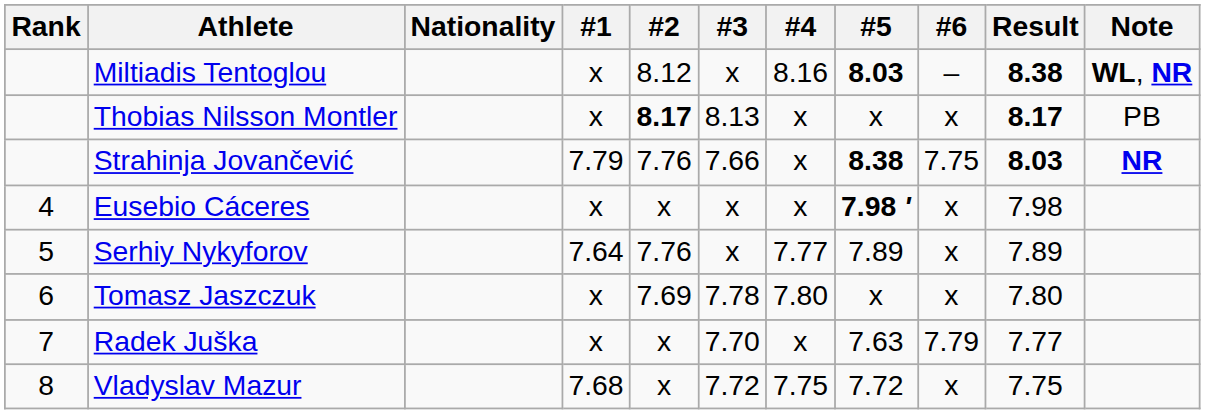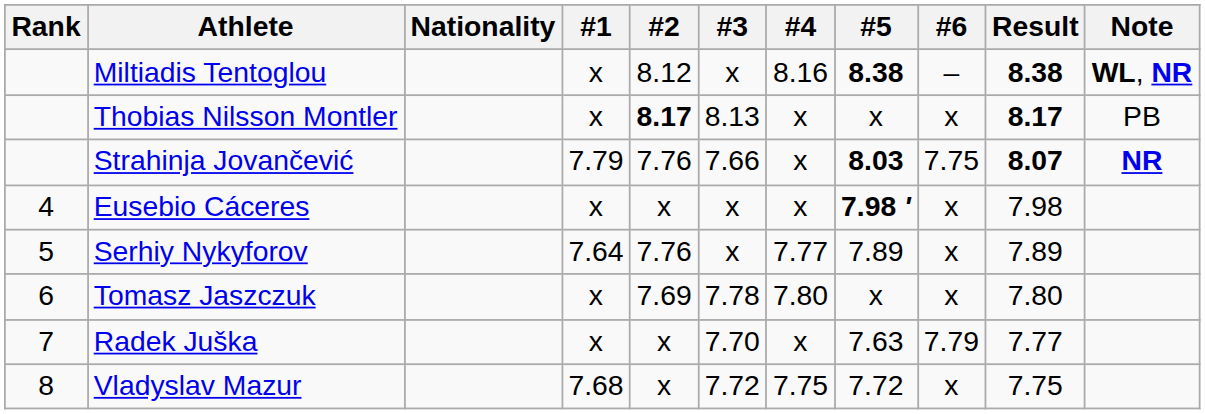Miltiadis Tentoglou | #5: 8.03 -> 8.38
Strahinja Jovančević | #5: 8.38 -> 8.03
Strahinja Jovančević | Result: 8.03 -> 8.07
